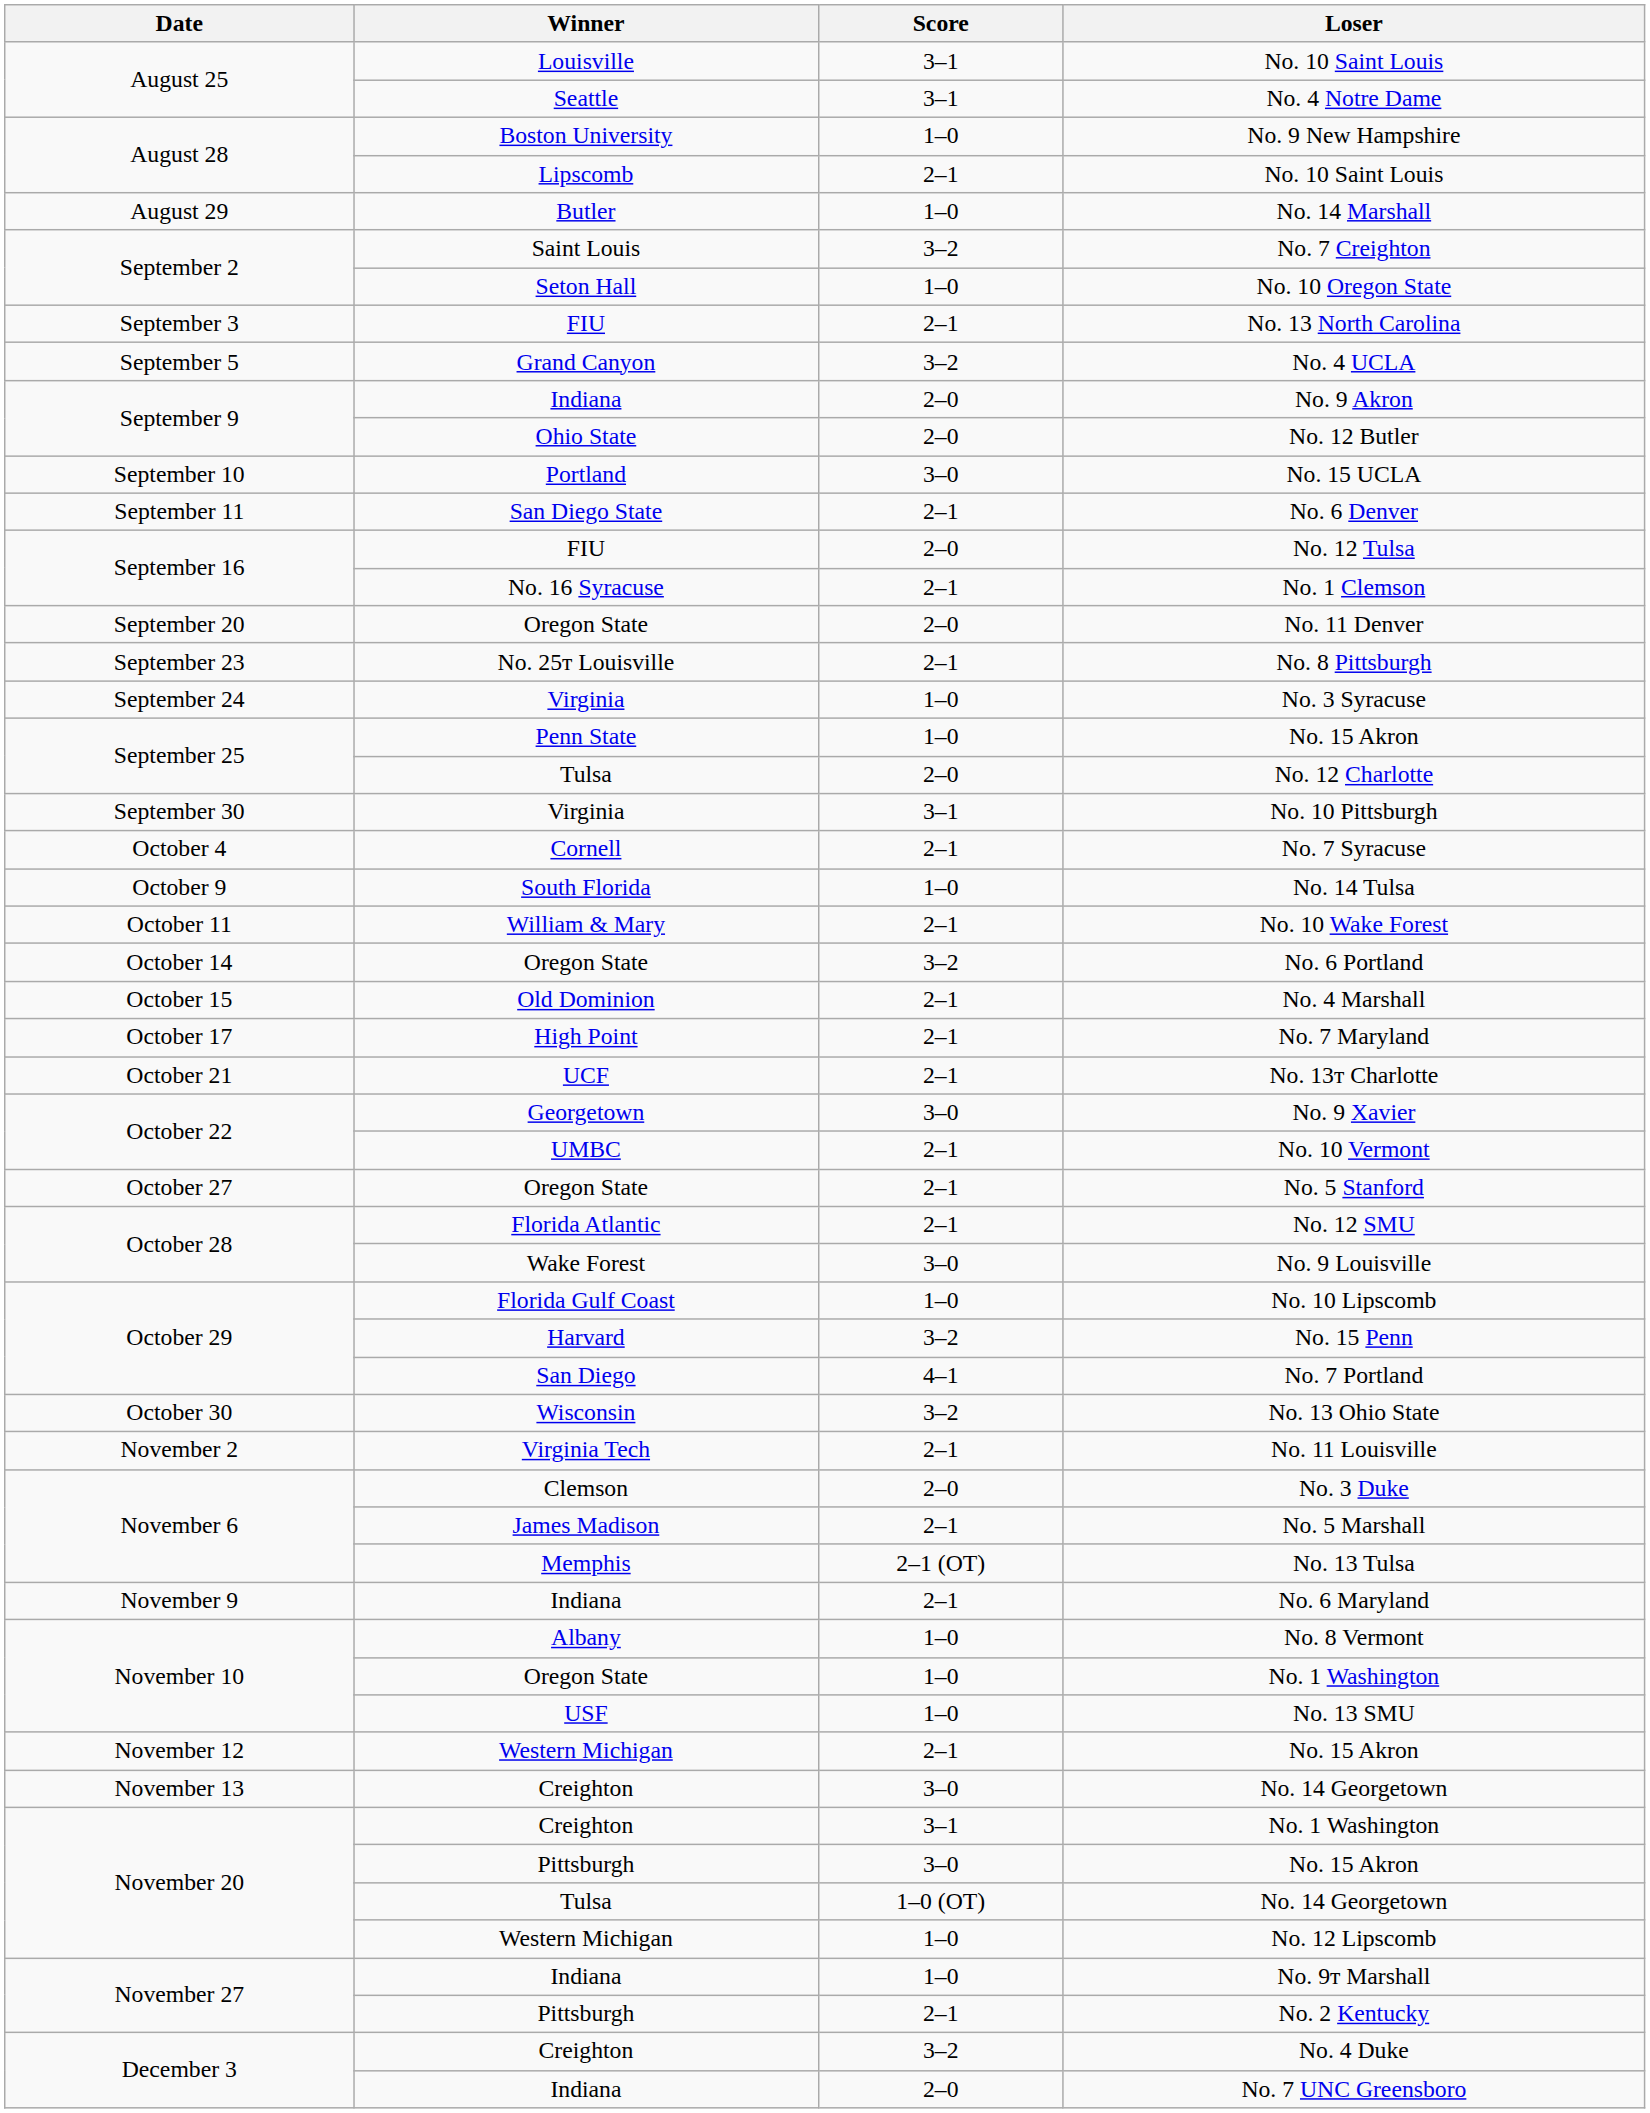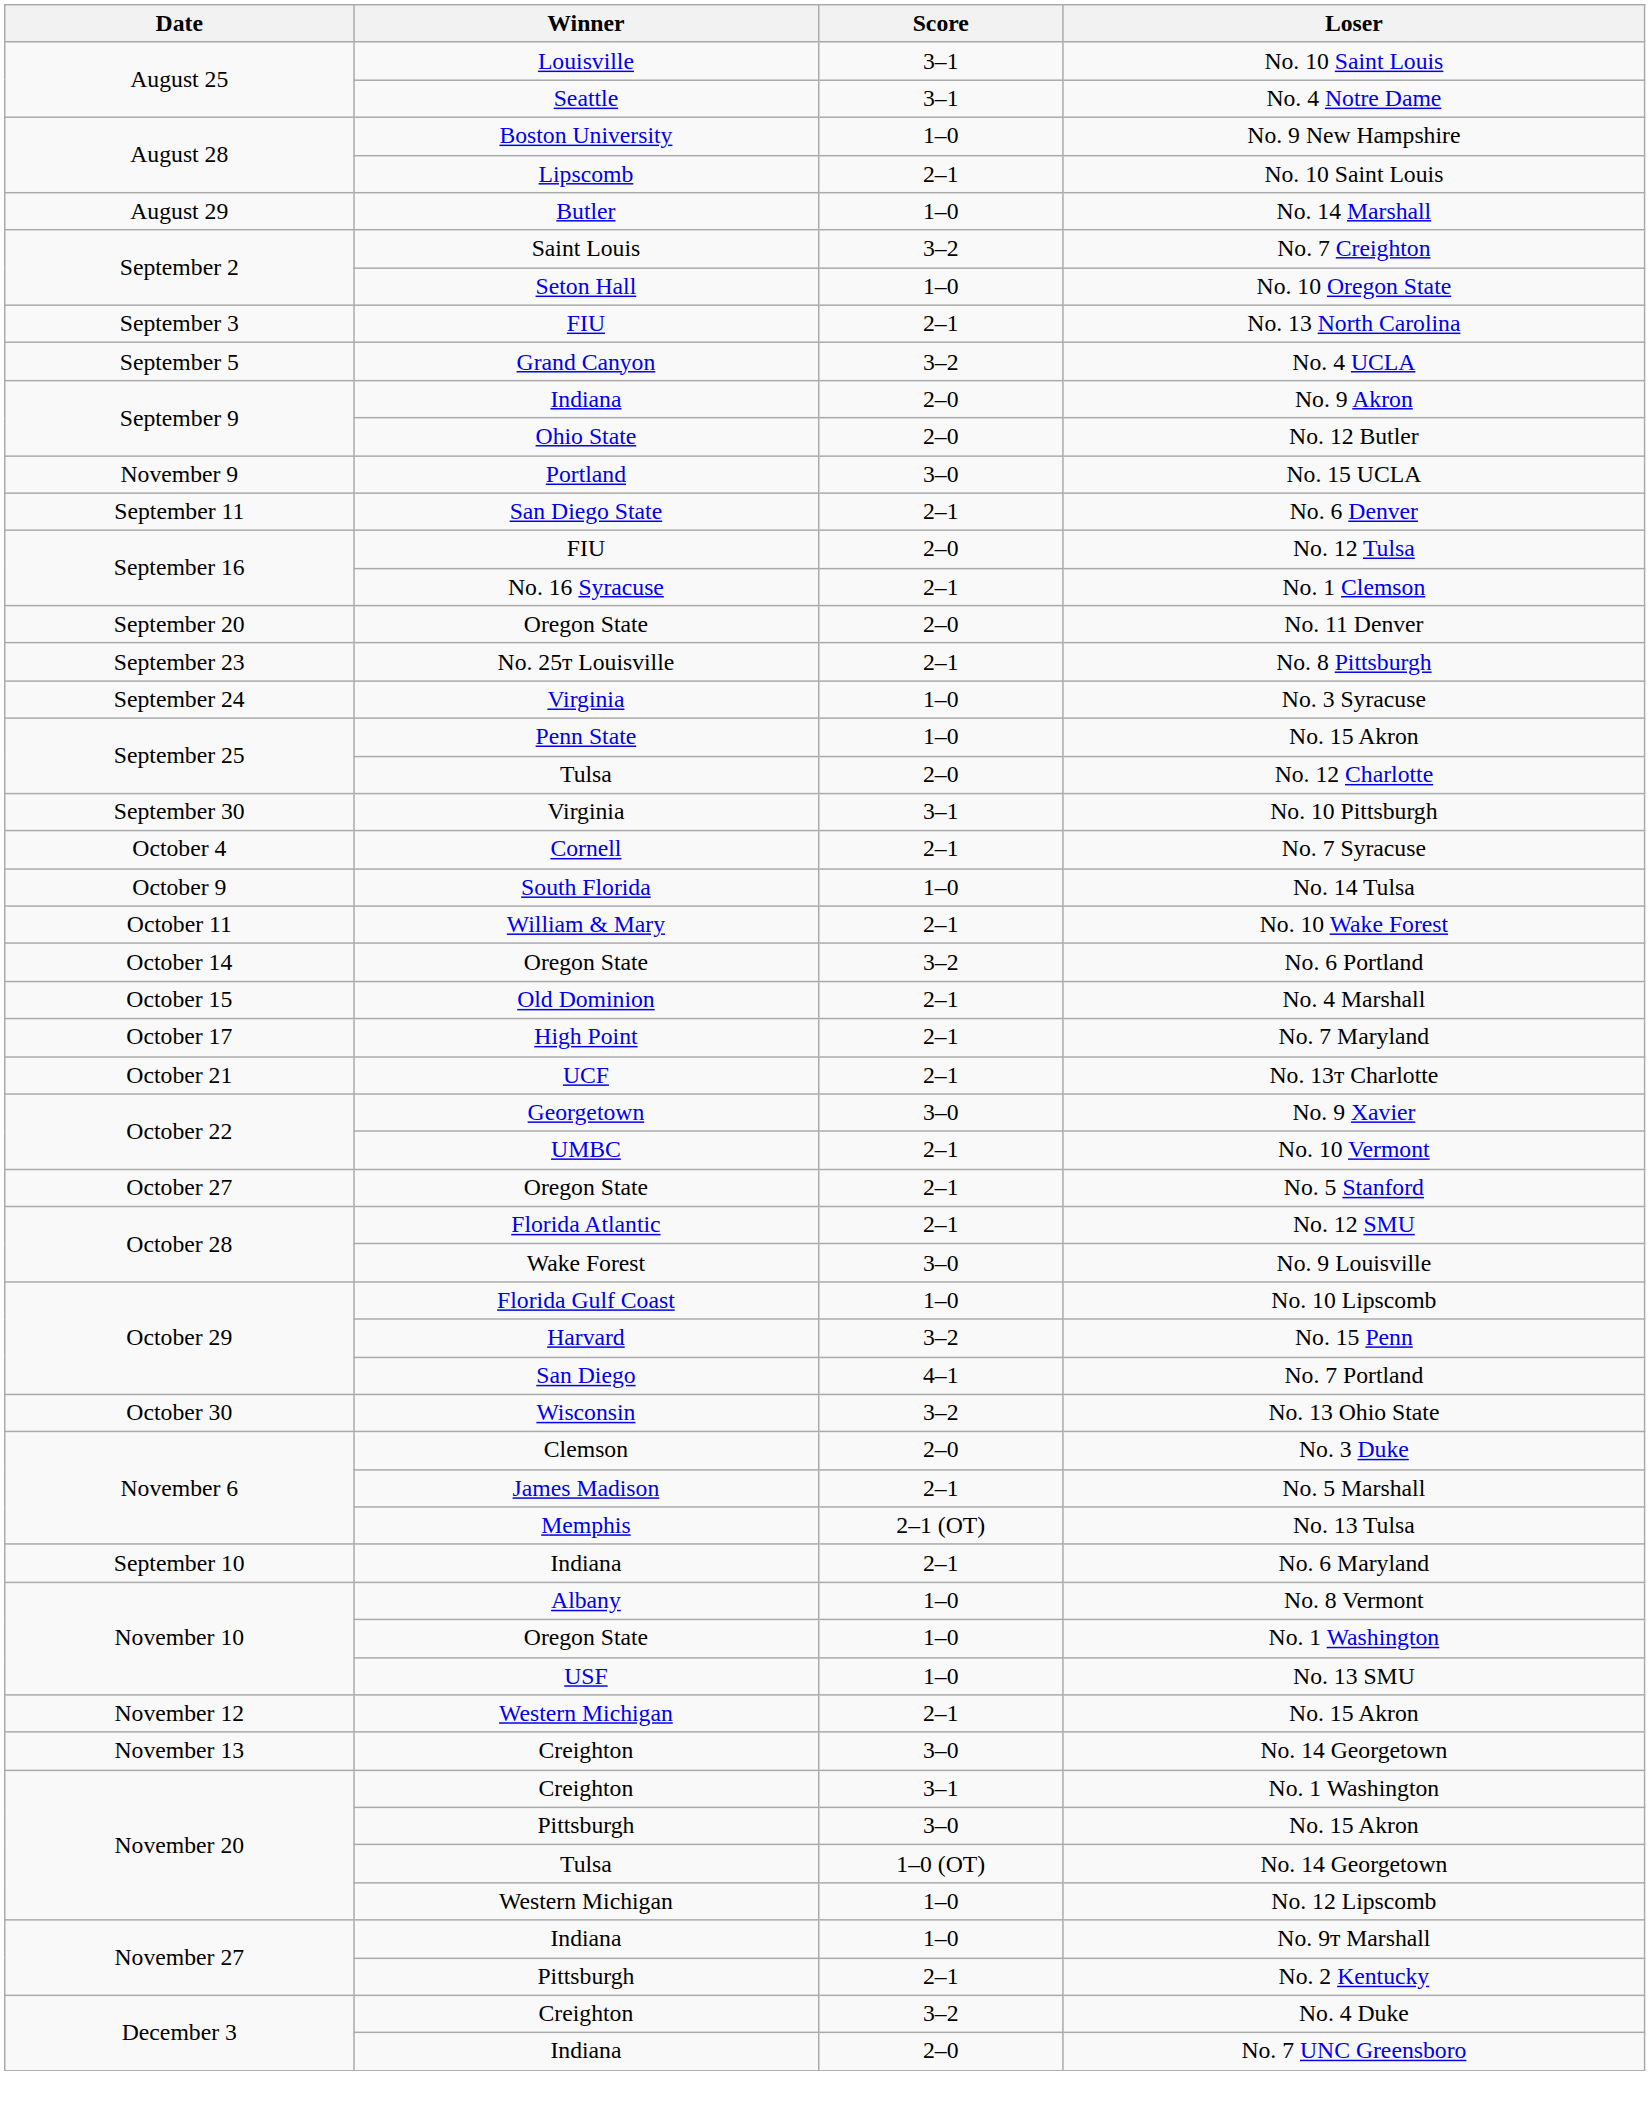No. 15 UCLA | Date: September 10 -> November 9
- row: November 2 | Virginia Tech | 2–1 | No. 11 Louisville
No. 6 Maryland | Date: November 9 -> September 10
